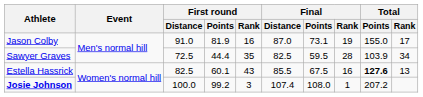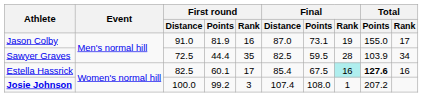Estella Hassrick | First round / Rank: 43 -> 17
Estella Hassrick | Final / Distance: 85.5 -> 85.4
Estella Hassrick | Final / Rank: no background -> paleturquoise background
Estella Hassrick | Total / Rank: 13 -> 16
